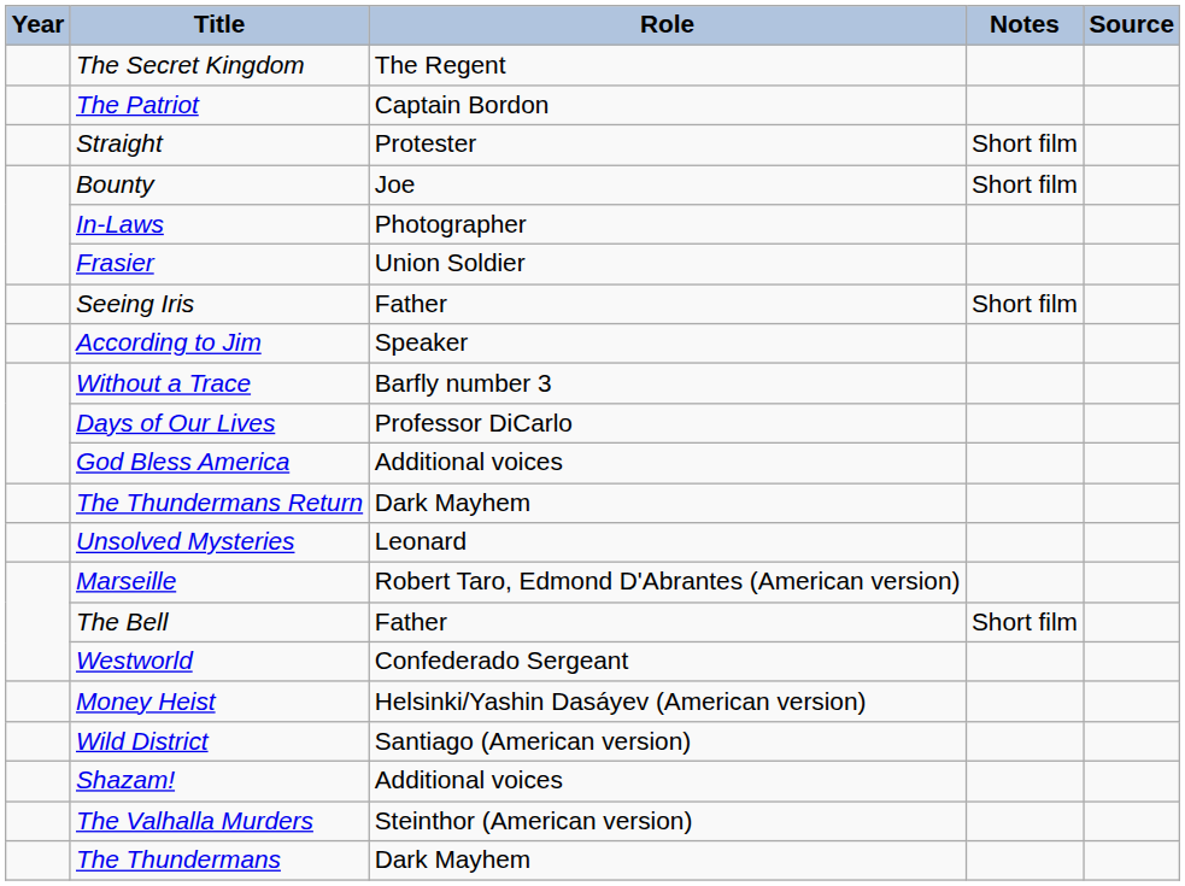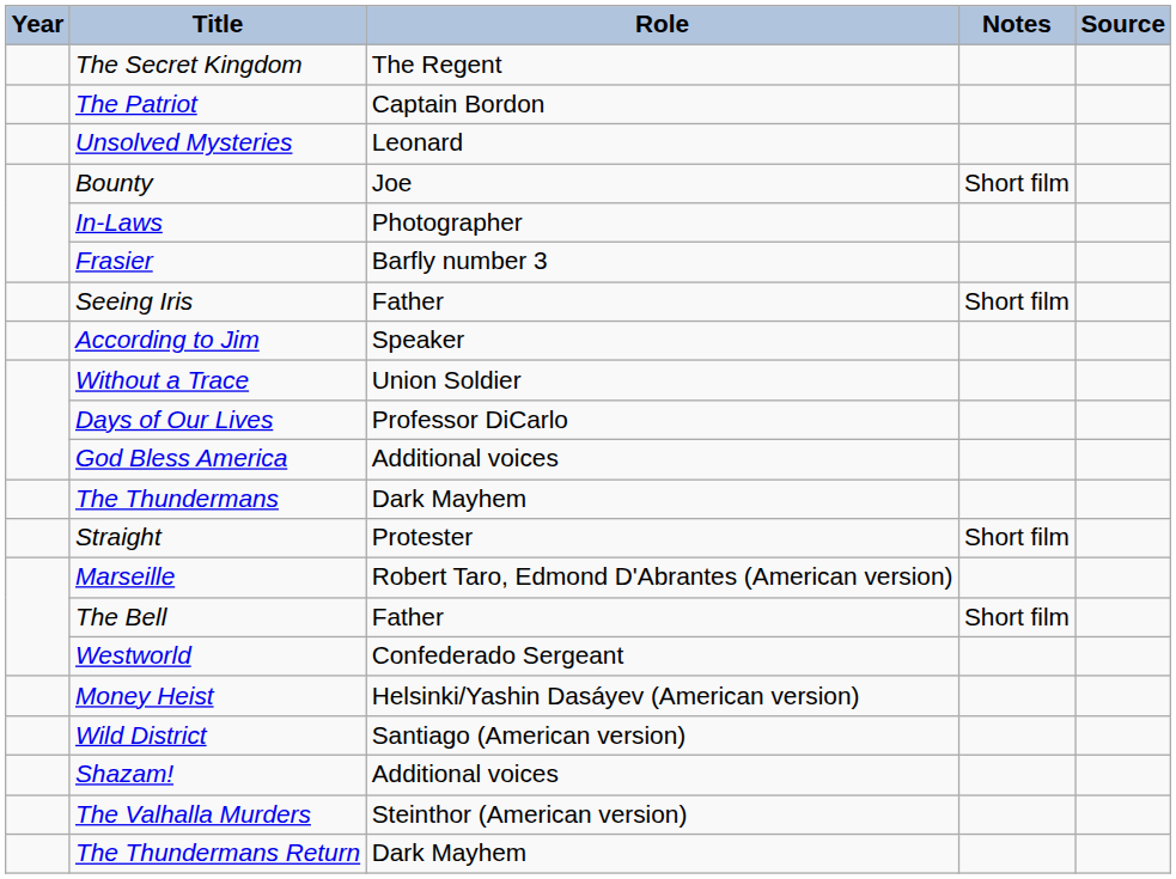rows swapped: Unsolved Mysteries <-> Straight
Frasier | Role: Union Soldier -> Barfly number 3
Without a Trace | Role: Barfly number 3 -> Union Soldier
rows swapped: The Thundermans <-> The Thundermans Return
